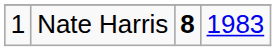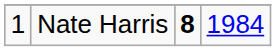Nate Harris | column 4: 1983 -> 1984
